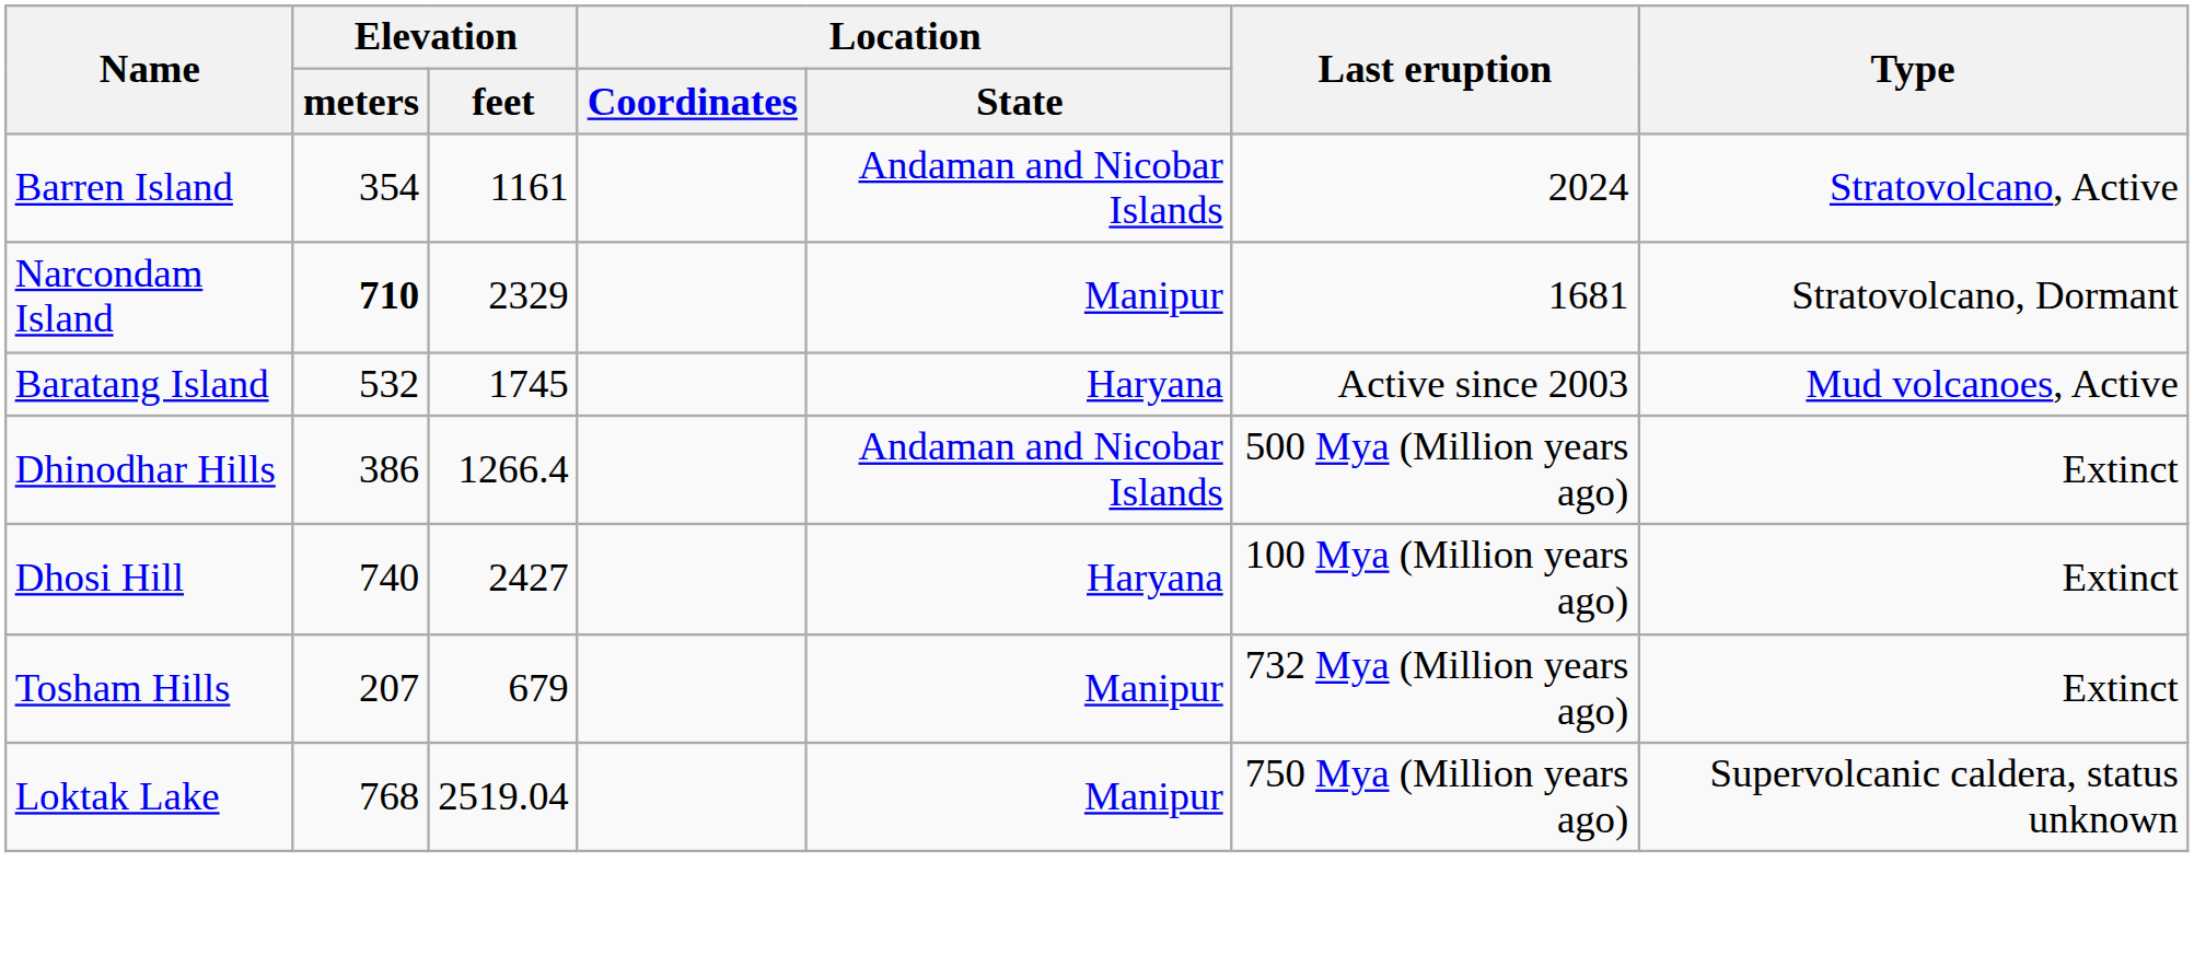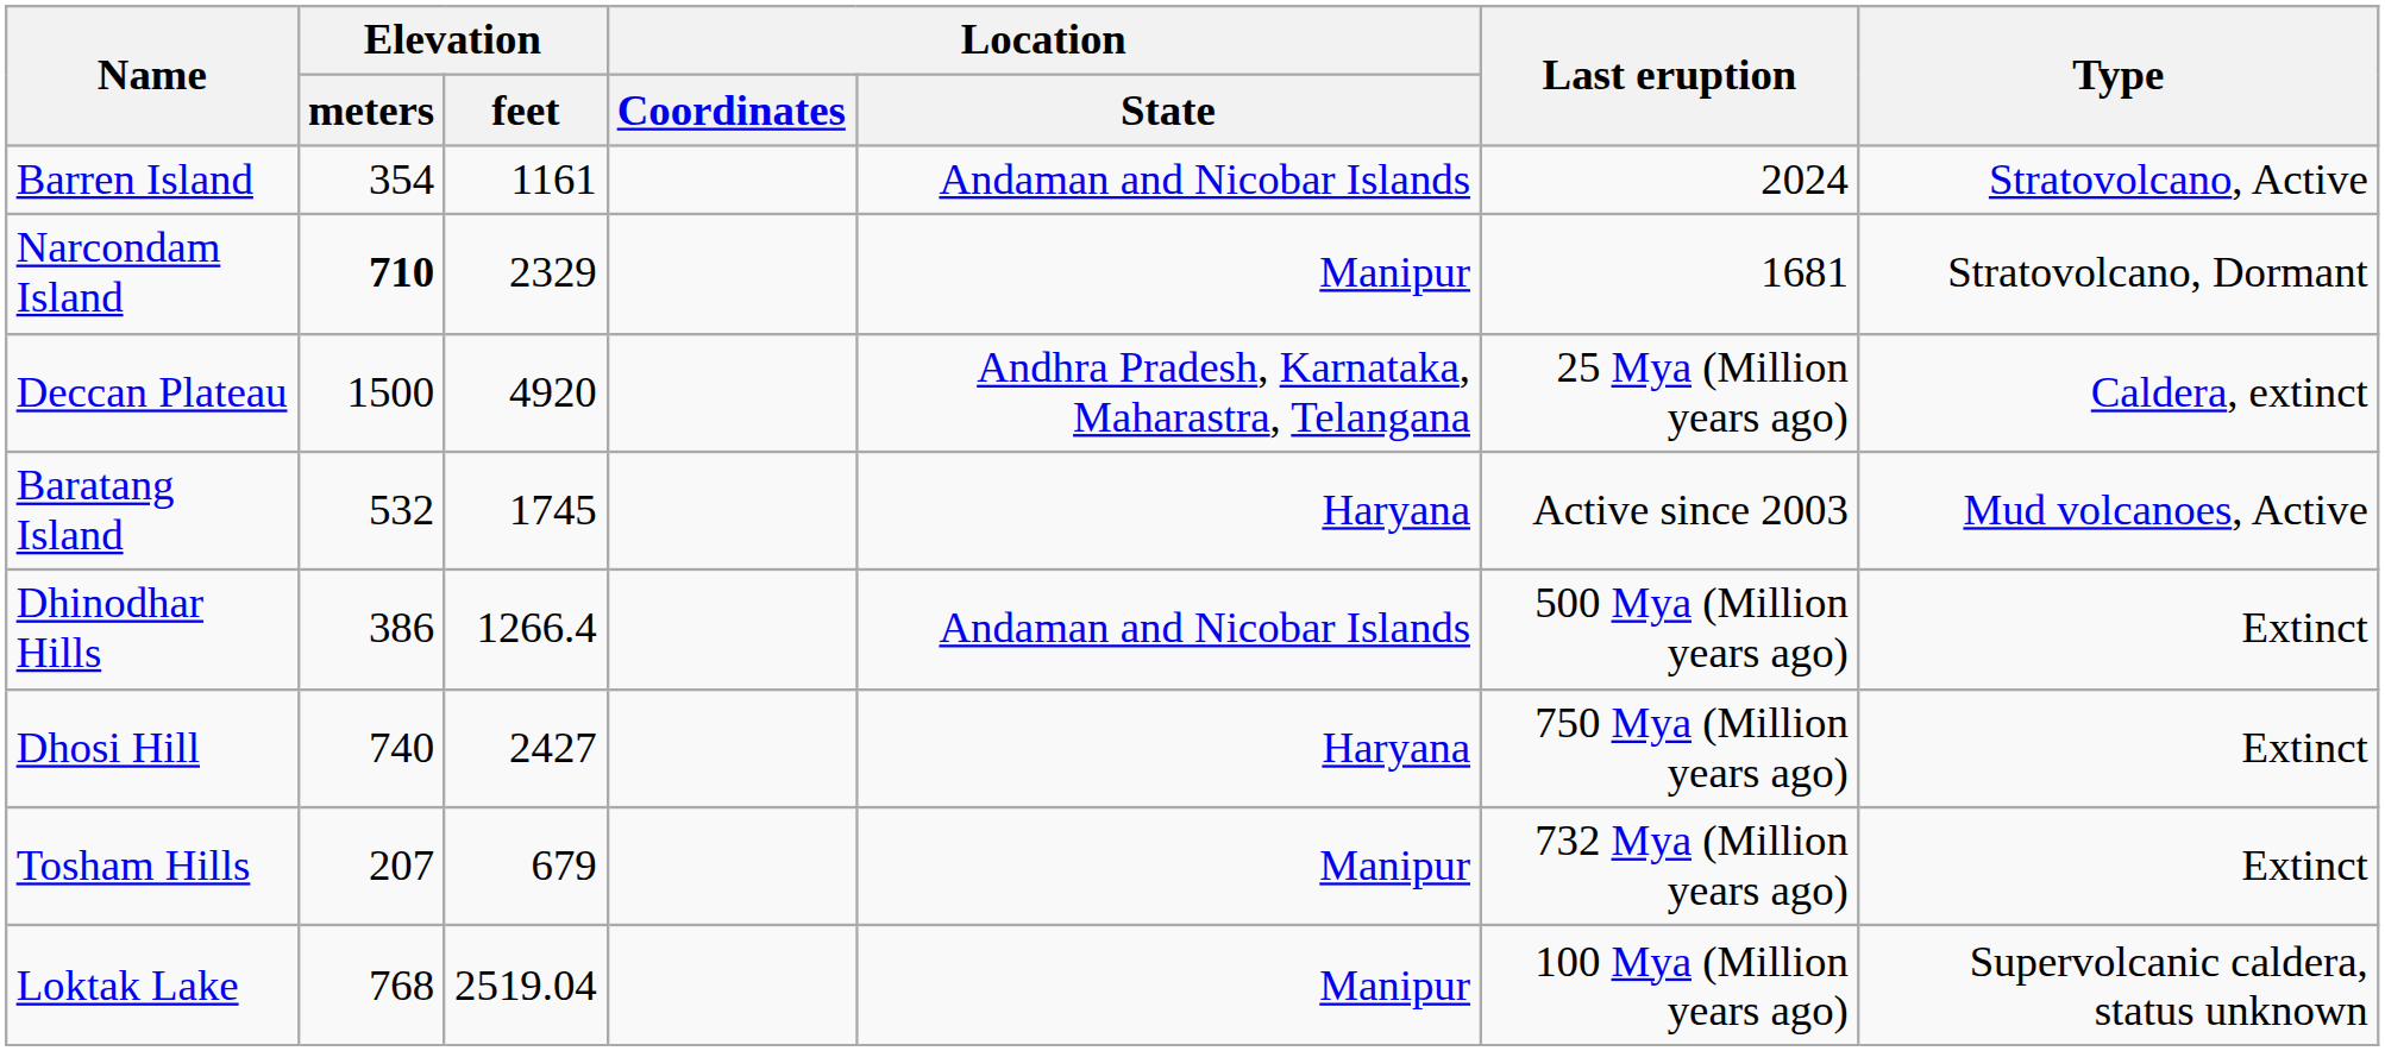+ row: Deccan Plateau | 1500 | 4920 | Andhra Pradesh, Karnataka, Maharastra, Telangana | 25 Mya (Million years ago) | Caldera, extinct
Dhosi Hill | Last eruption: 100 Mya (Million years ago) -> 750 Mya (Million years ago)
Loktak Lake | Last eruption: 750 Mya (Million years ago) -> 100 Mya (Million years ago)
